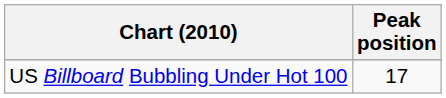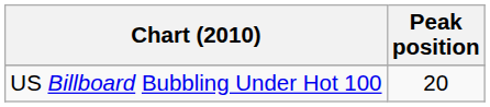US Billboard Bubbling Under Hot 100 | Peak position: 17 -> 20
